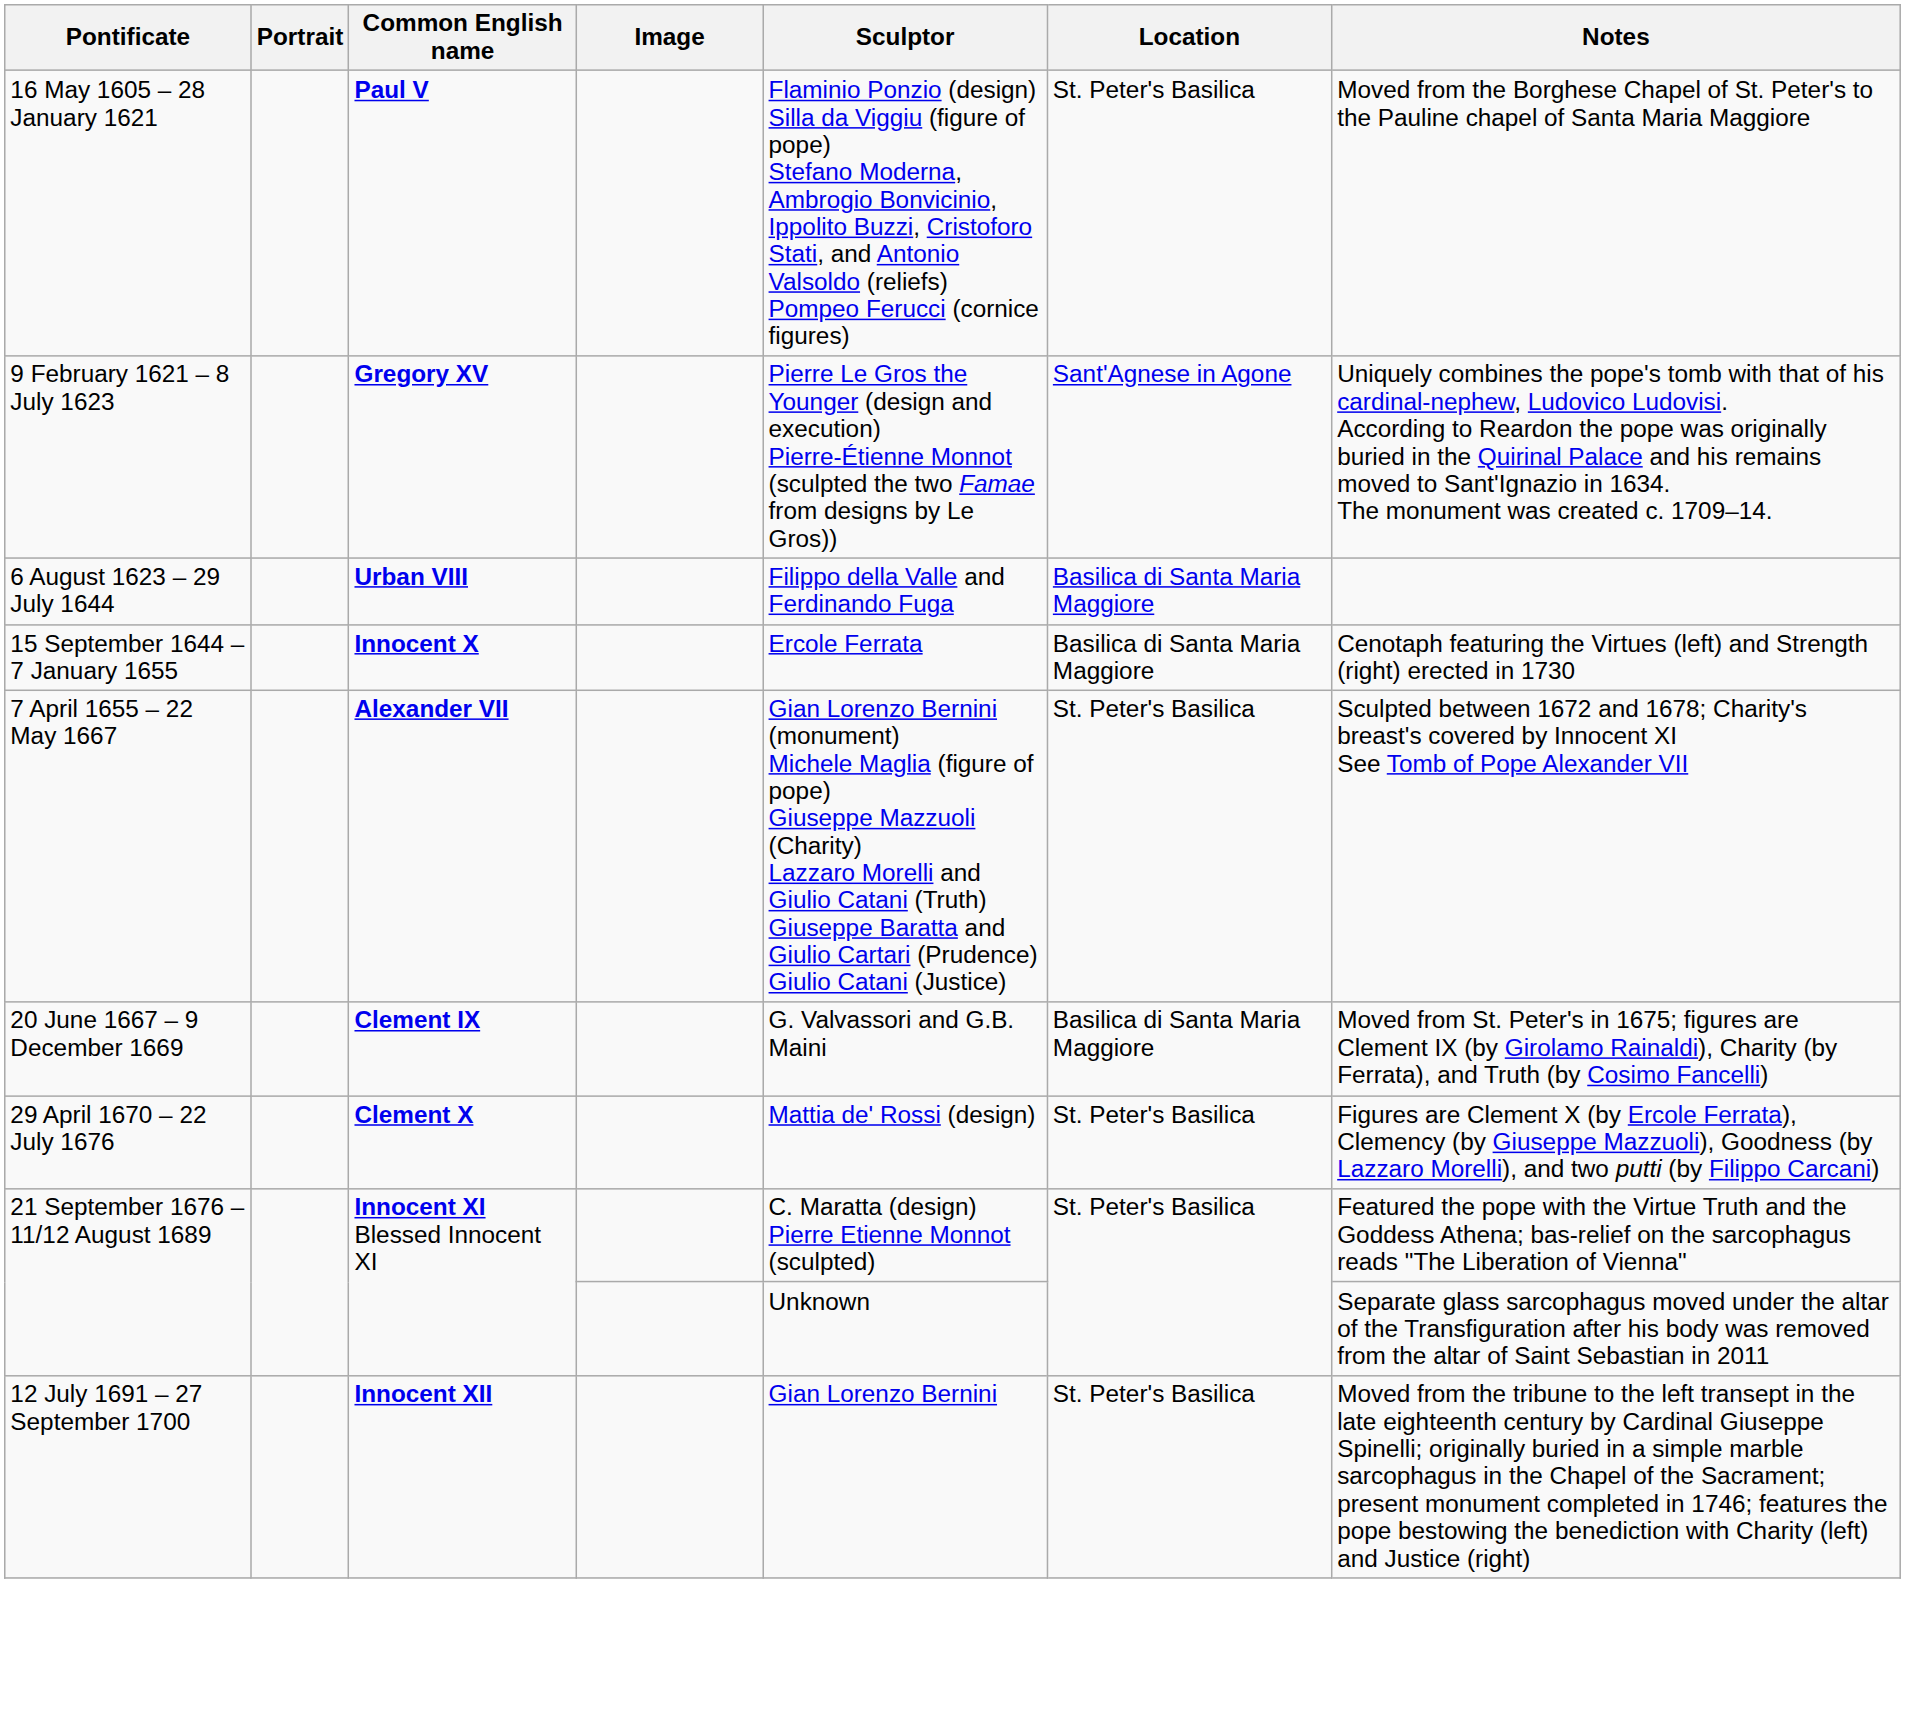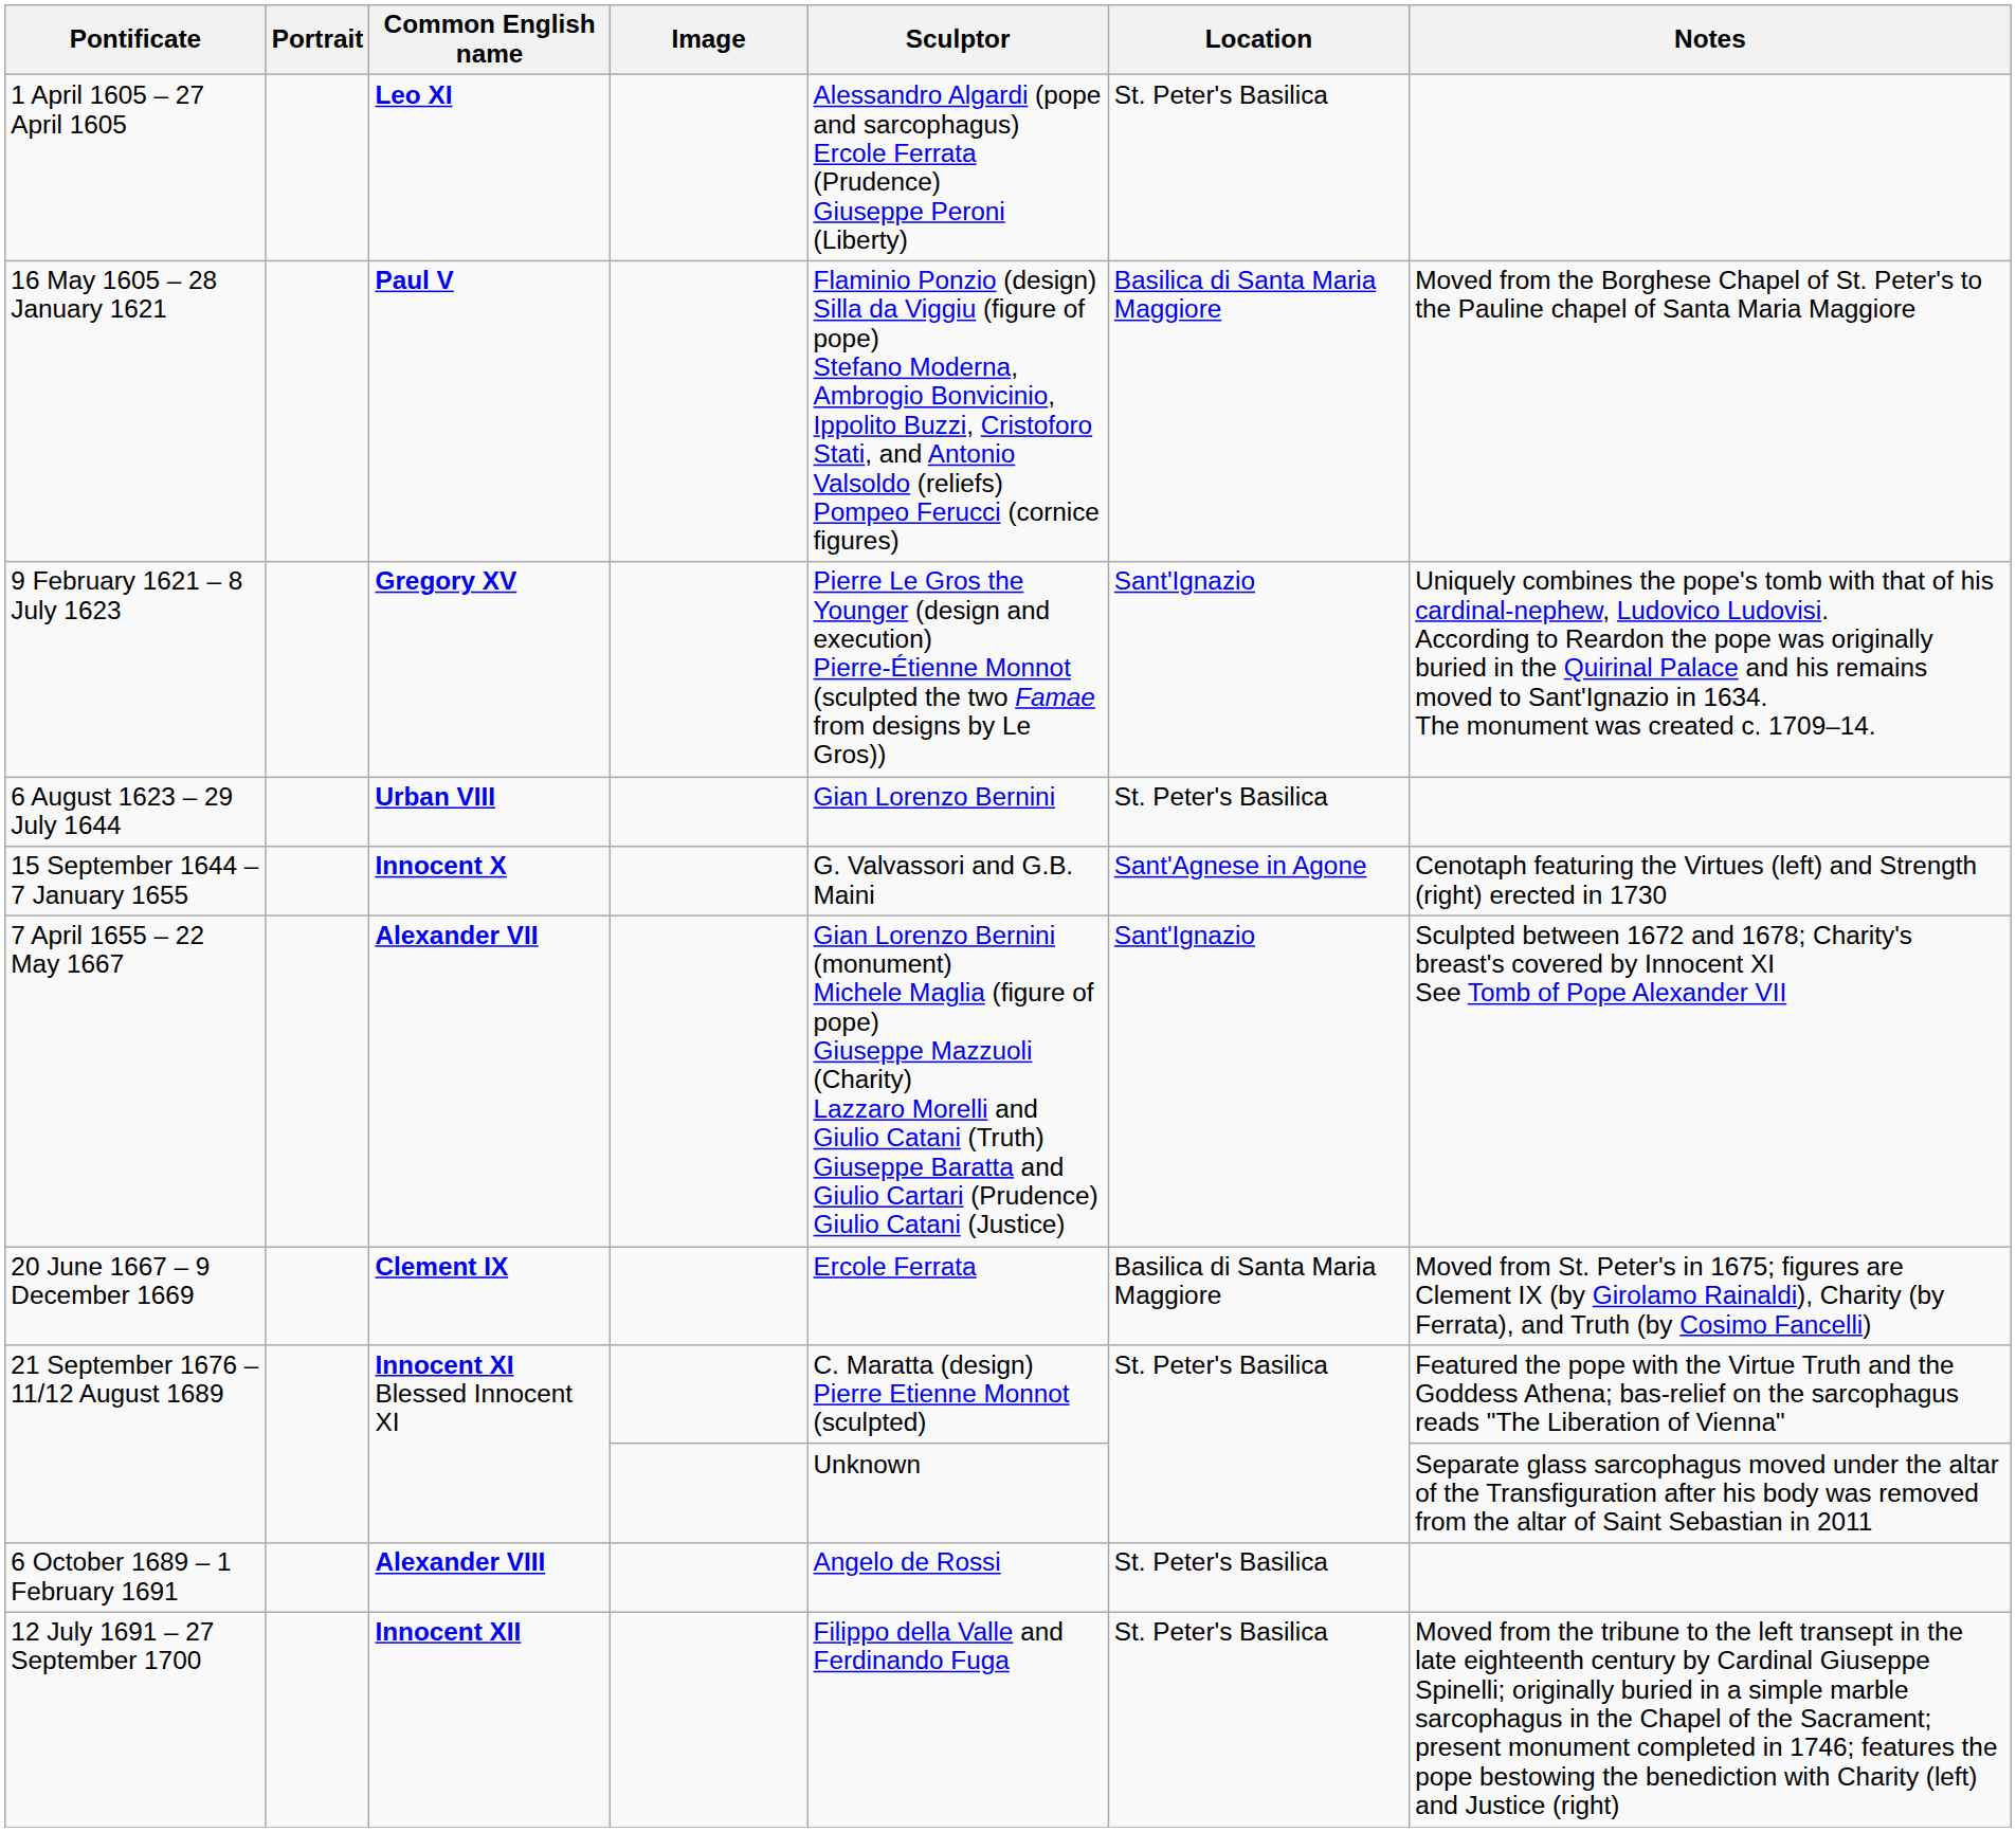+ row: 1 April 1605 – 27 April 1605 | Leo XI | Alessandro Algardi (pope and sarcophagus) Ercole Ferrata (Prudence) Giuseppe Peroni (Liberty) | St. Peter's Basilica
16 May 1605 – 28 January 1621 | Location: St. Peter's Basilica -> Basilica di Santa Maria Maggiore
9 February 1621 – 8 July 1623 | Location: Sant'Agnese in Agone -> Sant'Ignazio
6 August 1623 – 29 July 1644 | Sculptor: Filippo della Valle and Ferdinando Fuga -> Gian Lorenzo Bernini
6 August 1623 – 29 July 1644 | Location: Basilica di Santa Maria Maggiore -> St. Peter's Basilica
15 September 1644 – 7 January 1655 | Sculptor: Ercole Ferrata -> G. Valvassori and G.B. Maini
15 September 1644 – 7 January 1655 | Location: Basilica di Santa Maria Maggiore -> Sant'Agnese in Agone
7 April 1655 – 22 May 1667 | Location: St. Peter's Basilica -> Sant'Ignazio
20 June 1667 – 9 December 1669 | Sculptor: G. Valvassori and G.B. Maini -> Ercole Ferrata
- row: 29 April 1670 – 22 July 1676 | Clement X | Mattia de' Rossi (design) | St. Peter's Basilica | Figures are Clement X (by Ercole Ferrata), Clemency (by Giuseppe Mazzuoli), Goodness (by Lazzaro Morelli), and two putti (by Filippo Carcani)
+ row: 6 October 1689 – 1 February 1691 | Alexander VIII | Angelo de Rossi | St. Peter's Basilica
12 July 1691 – 27 September 1700 | Sculptor: Gian Lorenzo Bernini -> Filippo della Valle and Ferdinando Fuga
